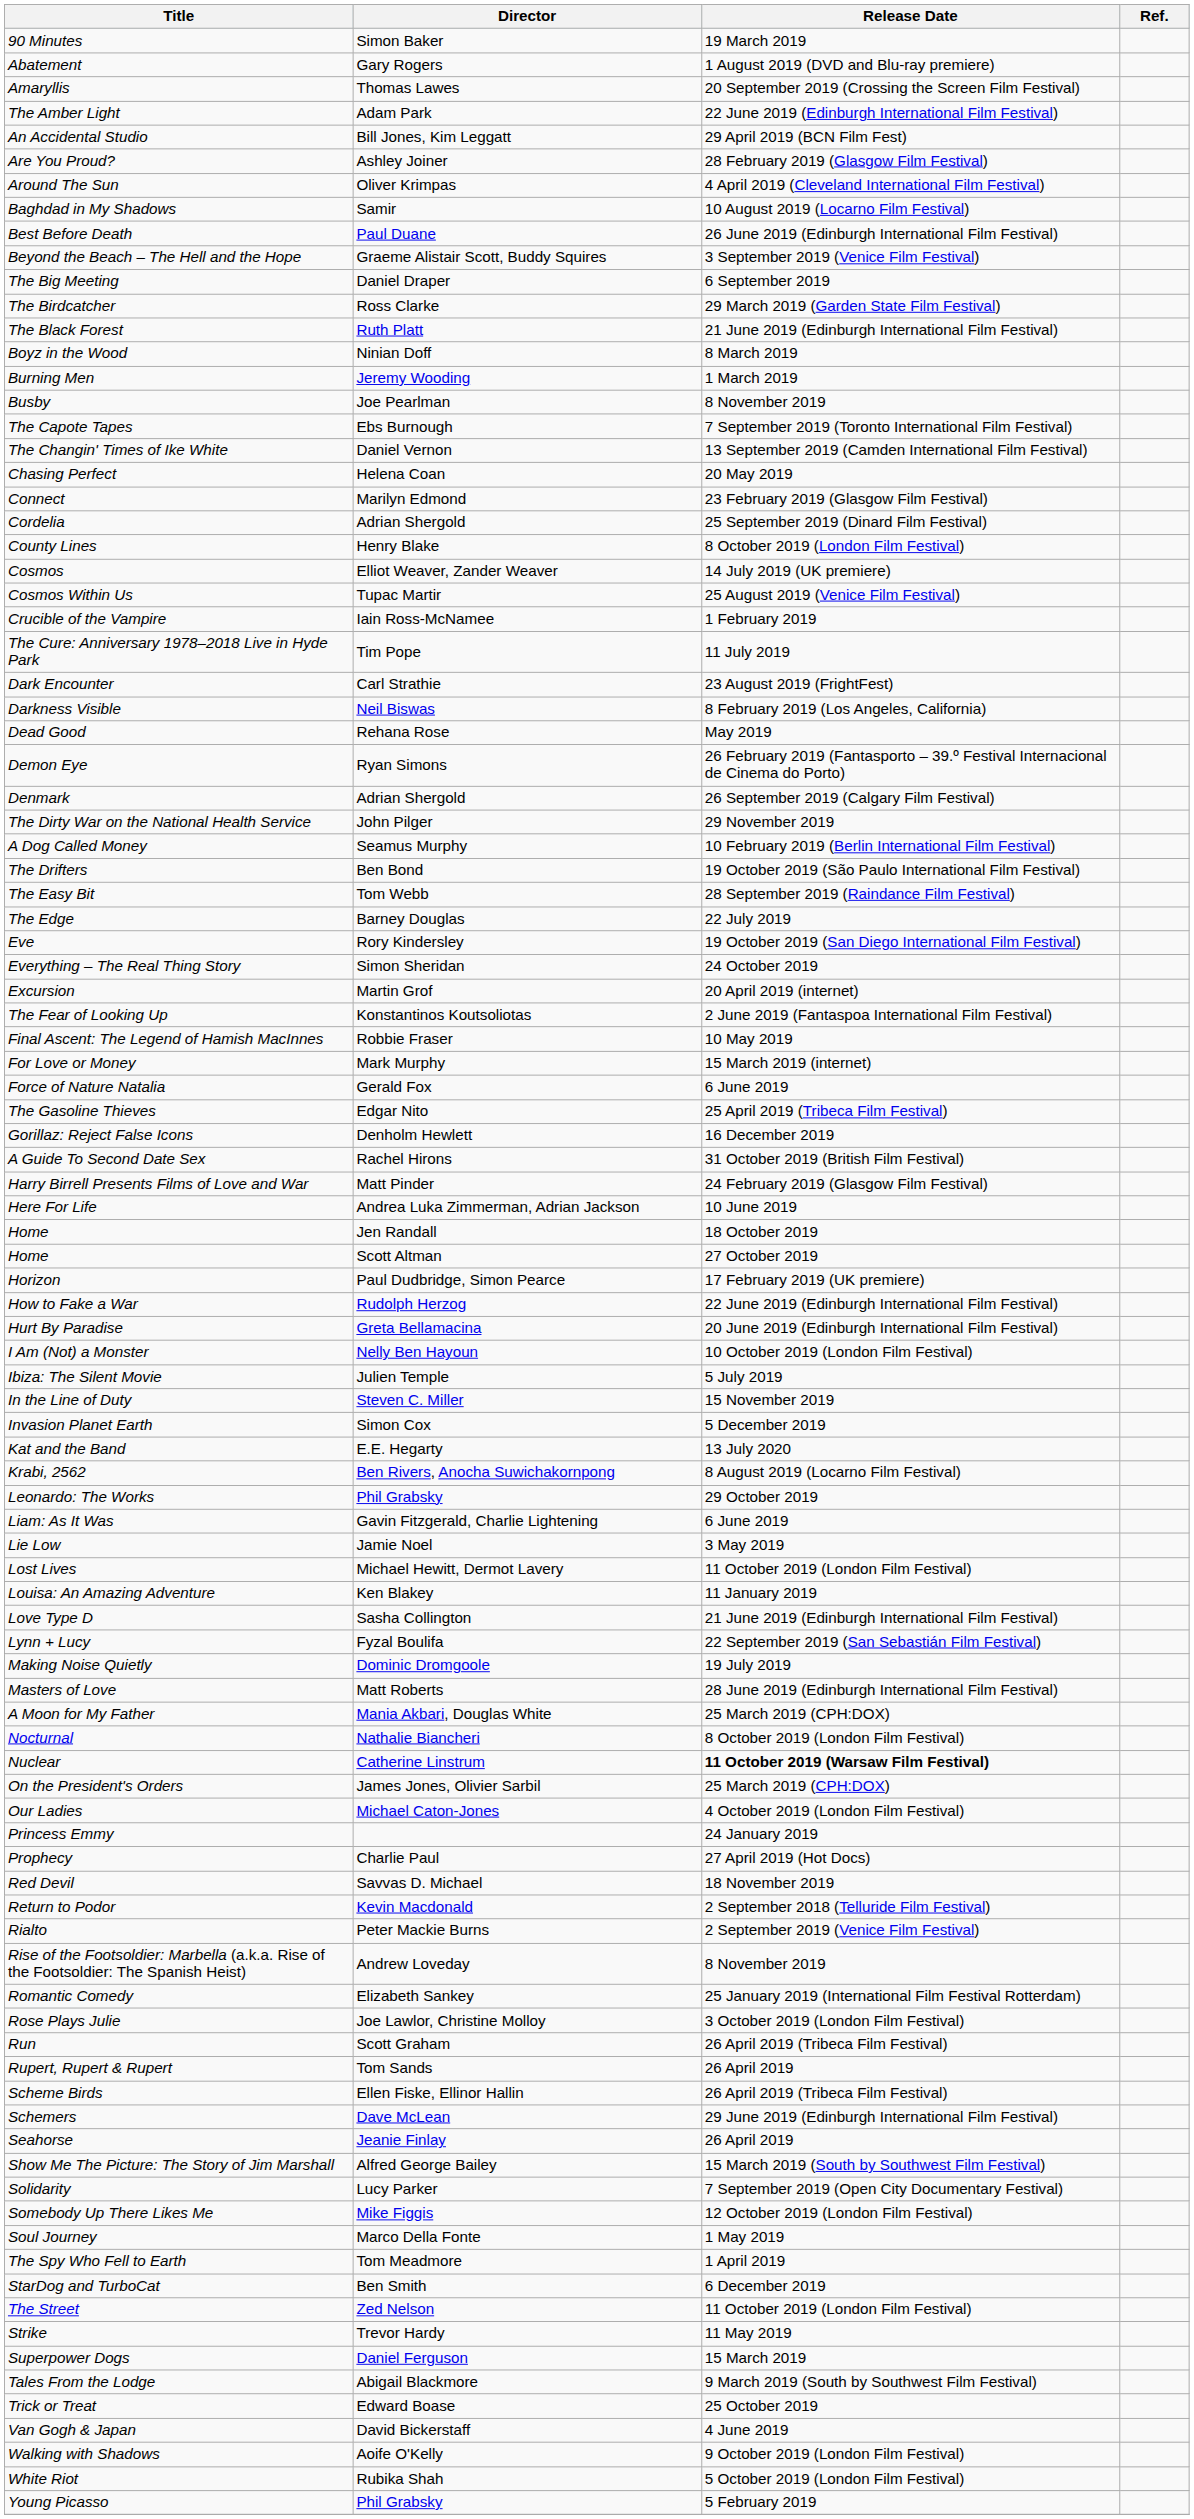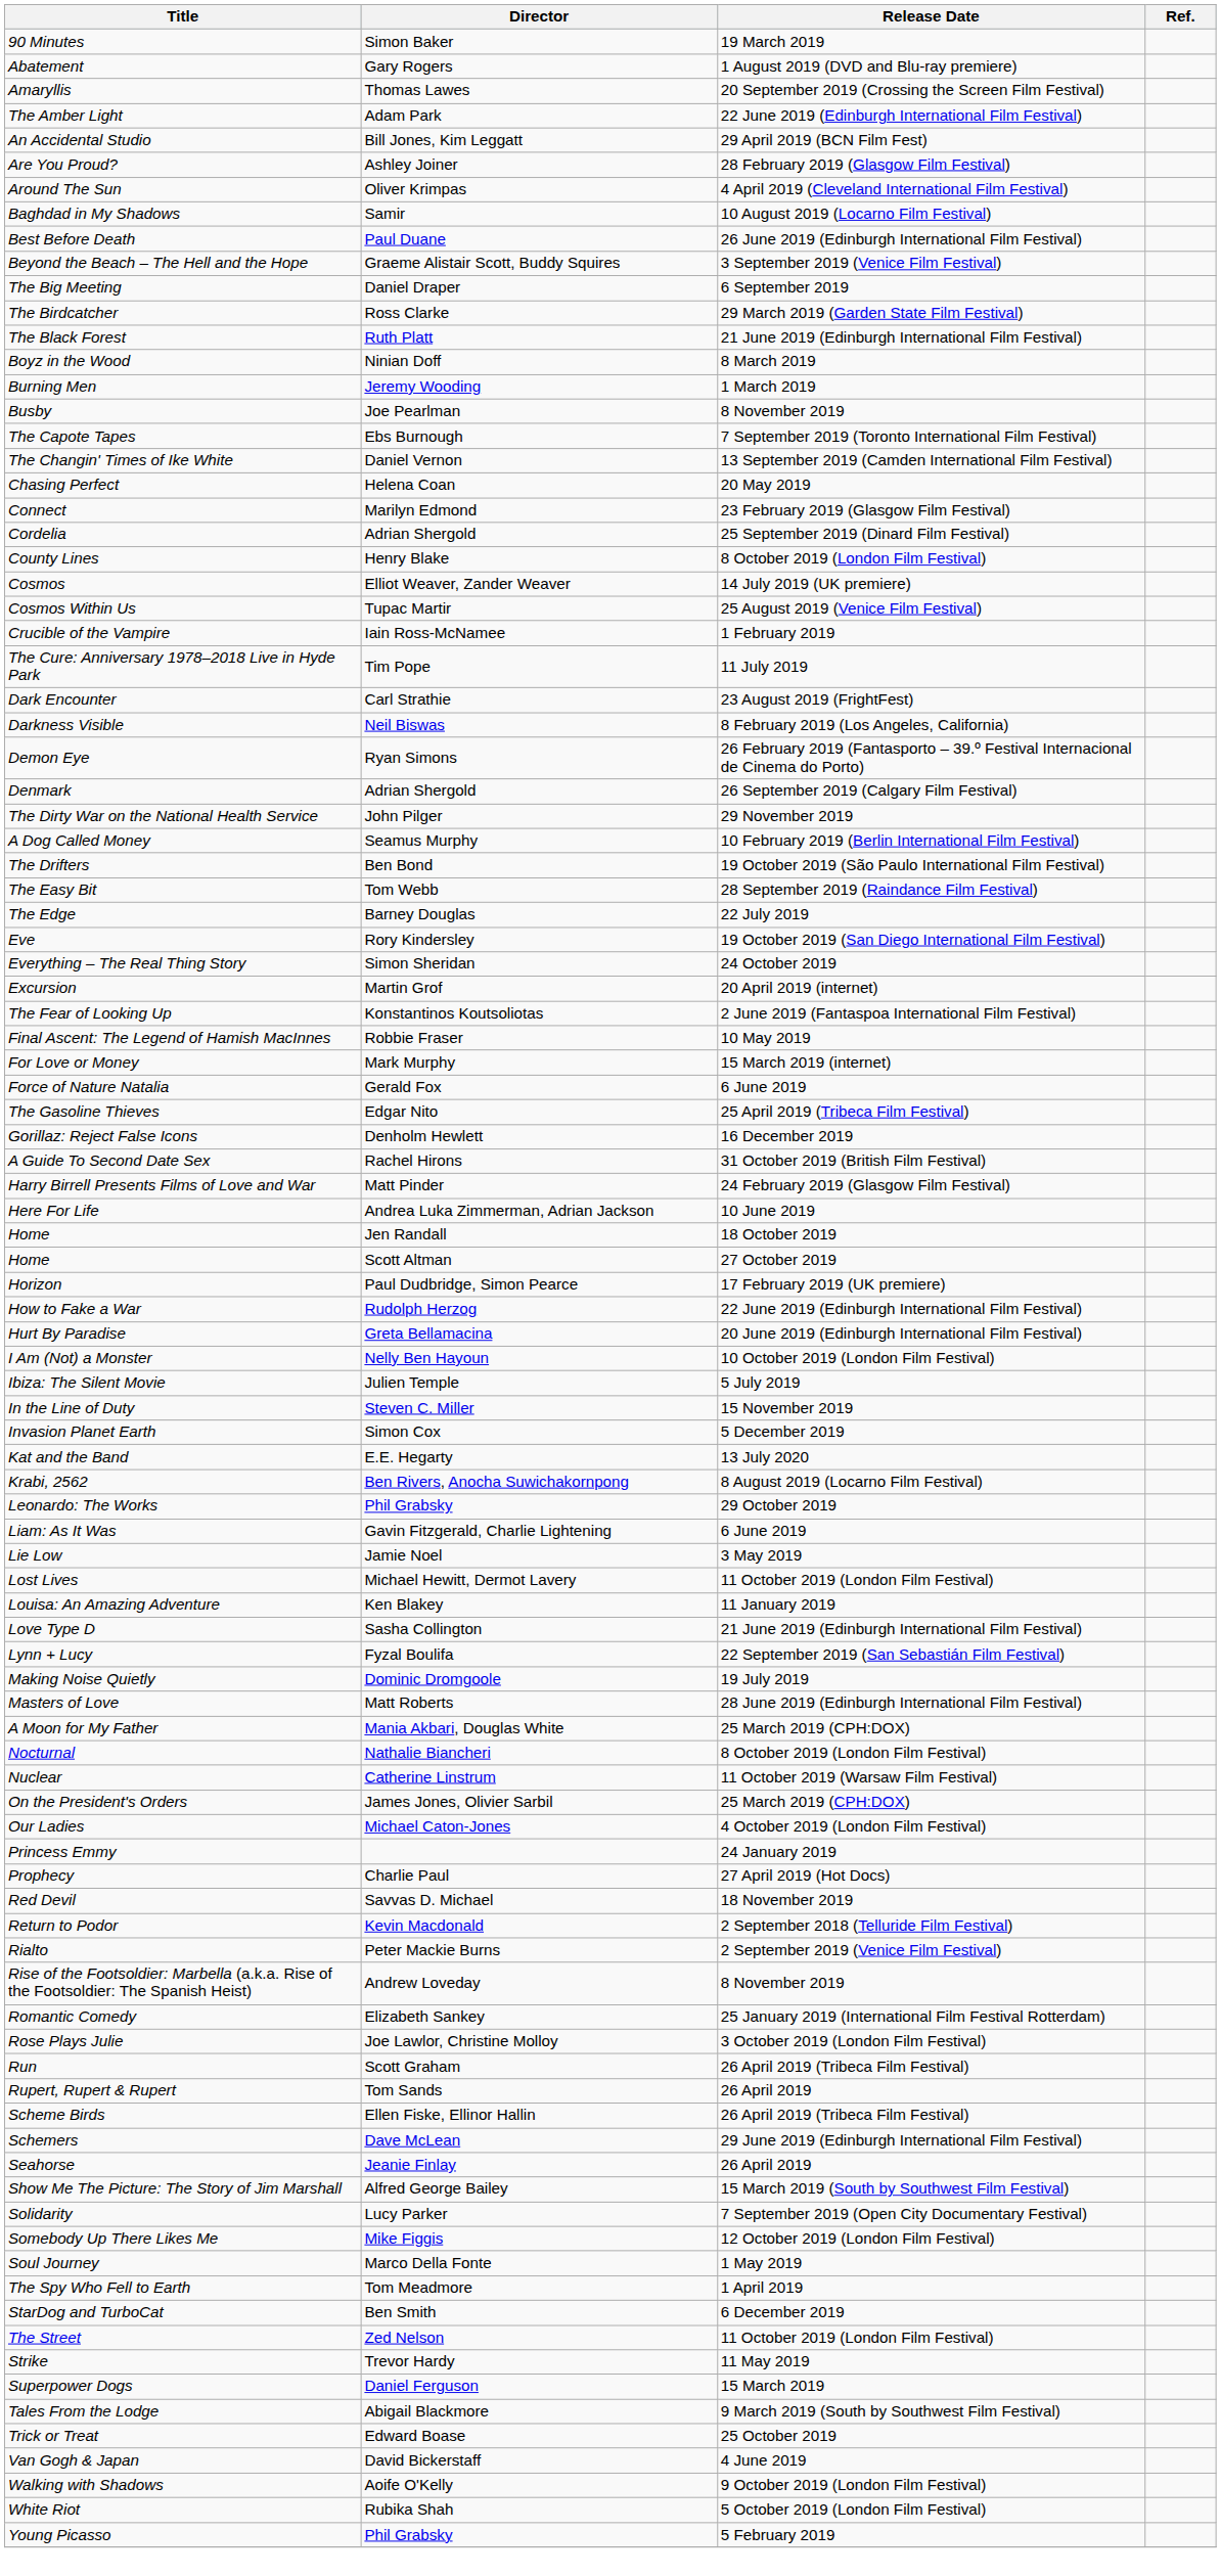- row: Dead Good | Rehana Rose | May 2019
Nuclear | Release Date: bold -> normal
